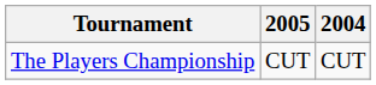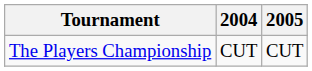columns swapped: 2004 <-> 2005
